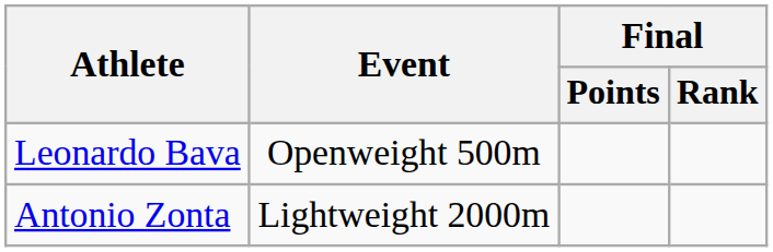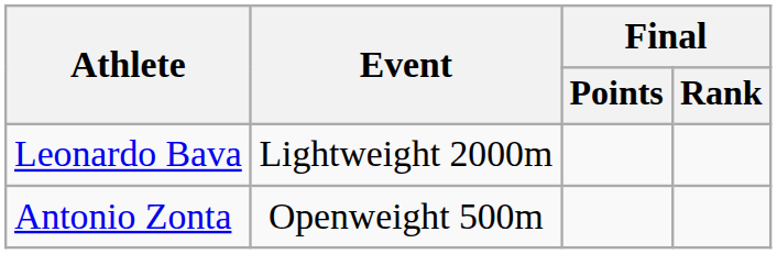Leonardo Bava | Event: Openweight 500m -> Lightweight 2000m
Antonio Zonta | Event: Lightweight 2000m -> Openweight 500m
